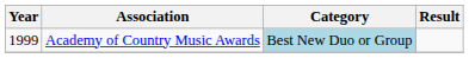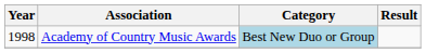Academy of Country Music Awards | Year: 1999 -> 1998
